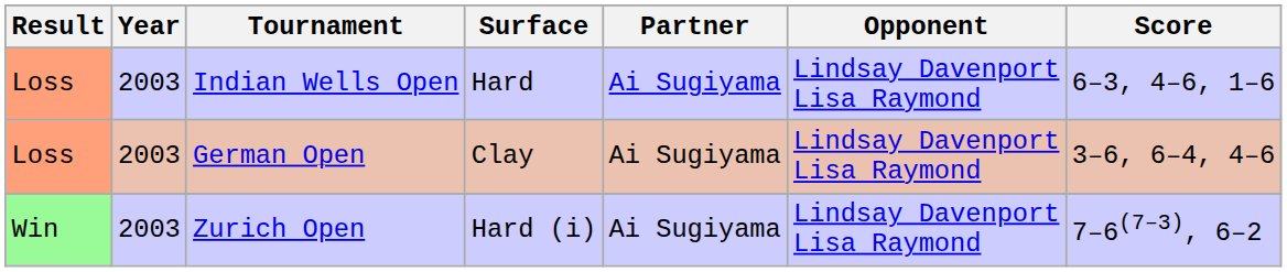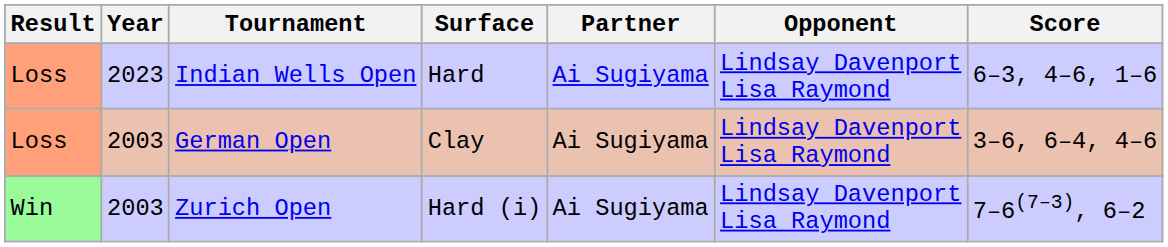Indian Wells Open | Year: 2003 -> 2023
